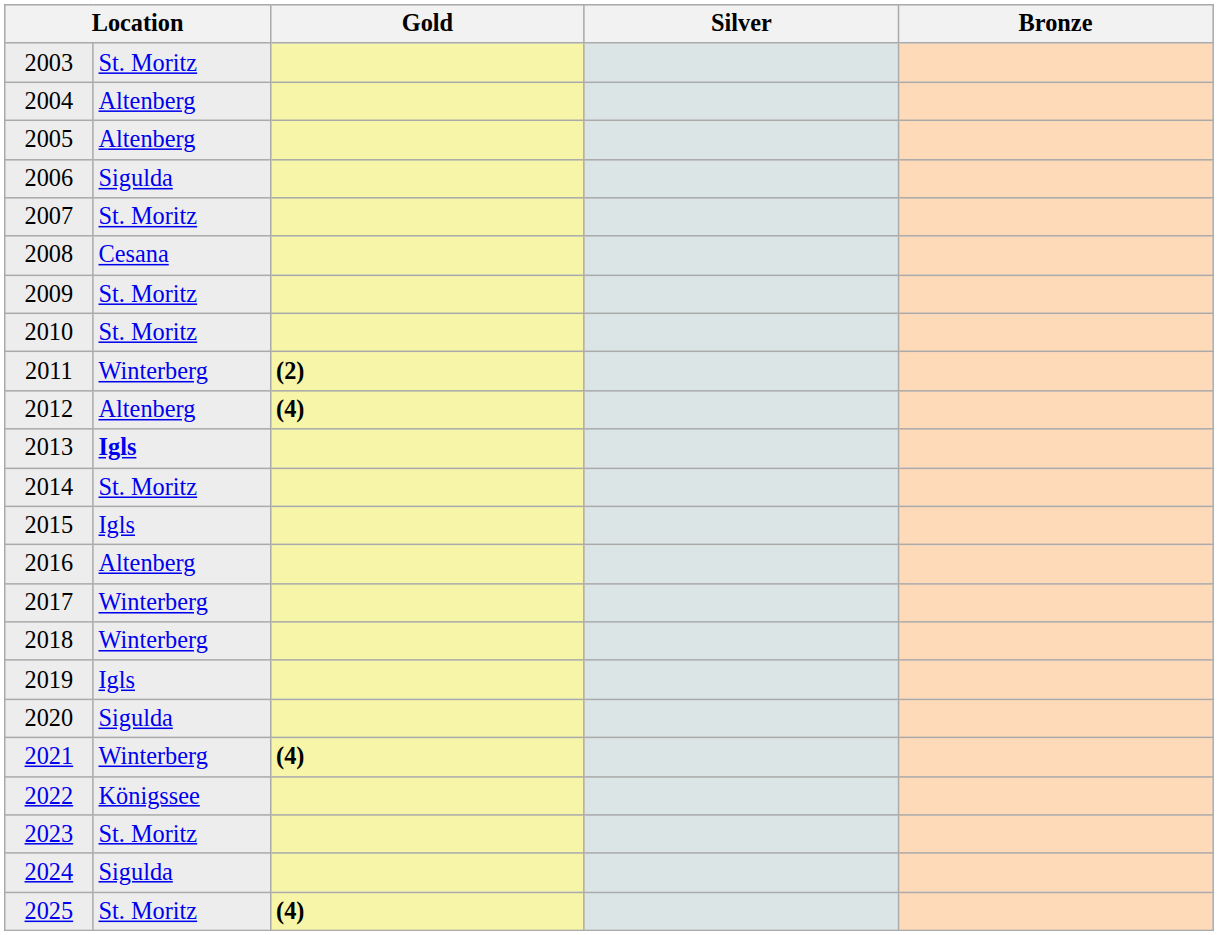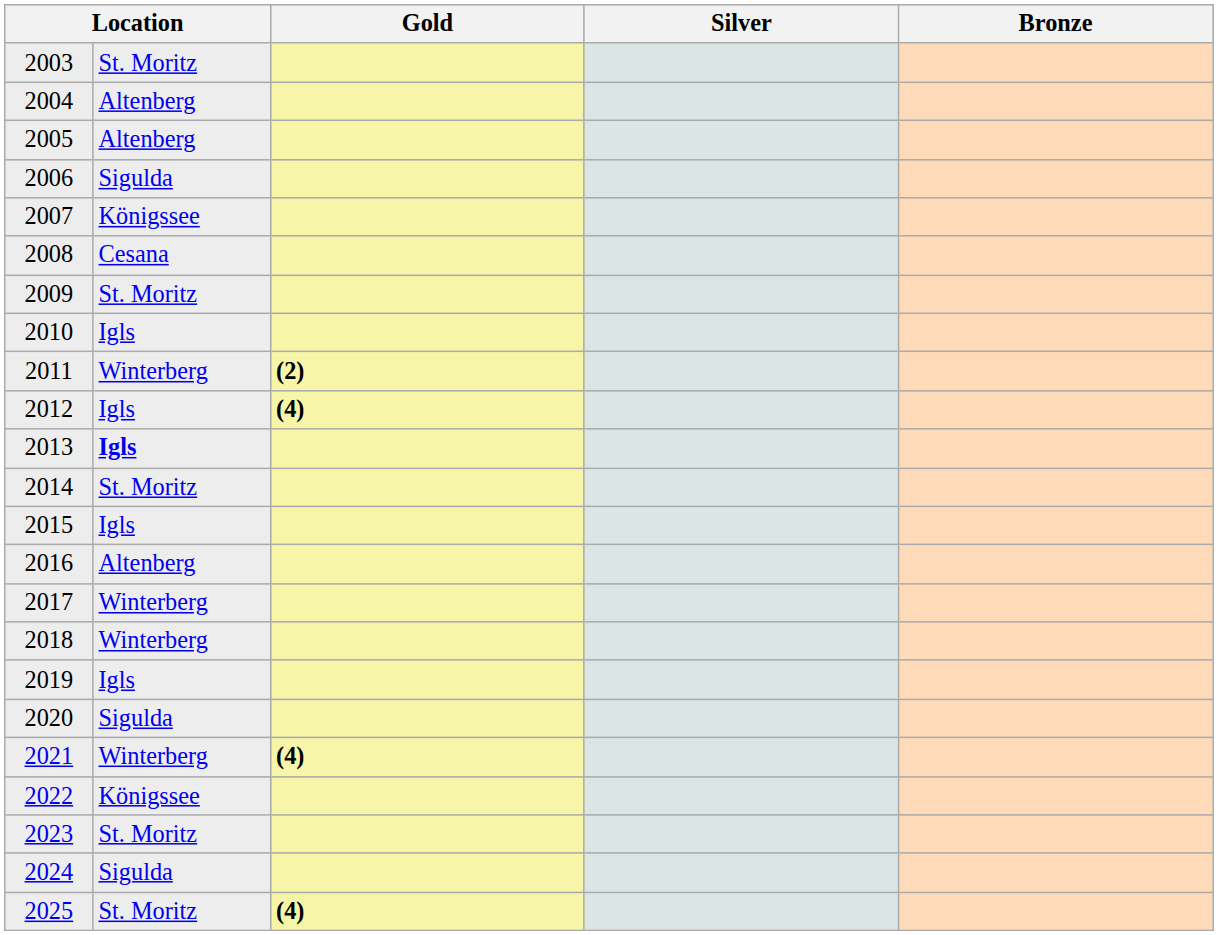2007 | column 2: St. Moritz -> Königssee
2010 | column 2: St. Moritz -> Igls
2012 | column 2: Altenberg -> Igls
